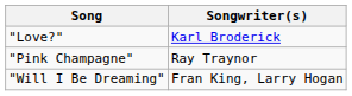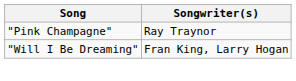- row: "Love?" | Karl Broderick
